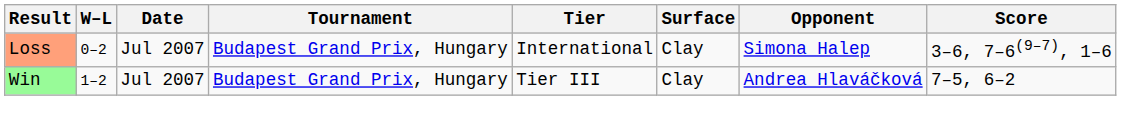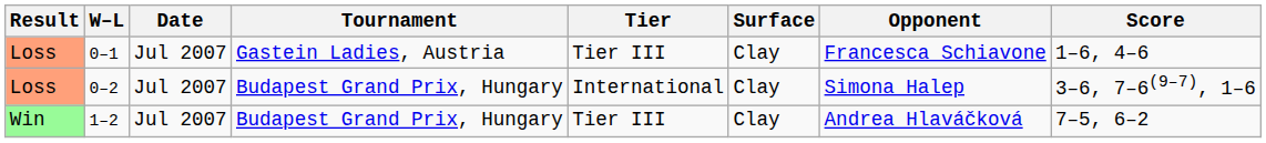+ row: Loss | 0–1 | Jul 2007 | Gastein Ladies, Austria | Tier III | Clay | Francesca Schiavone | 1–6, 4–6
